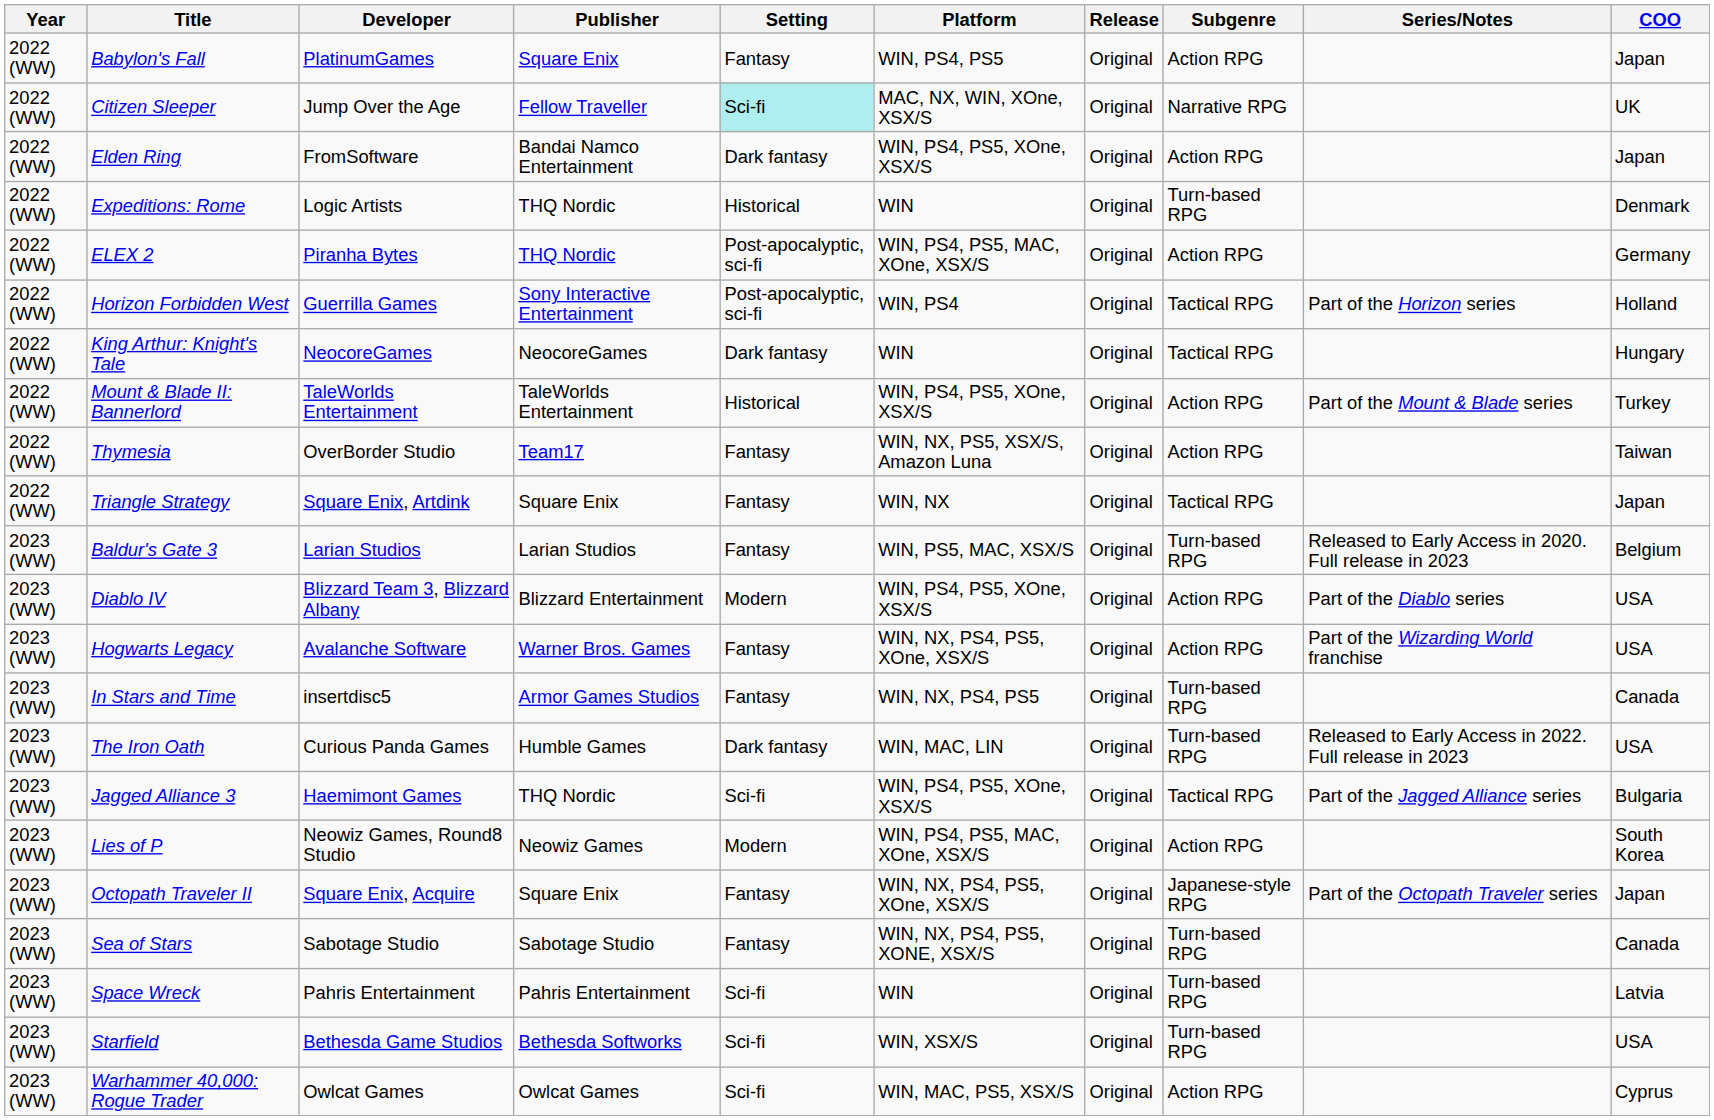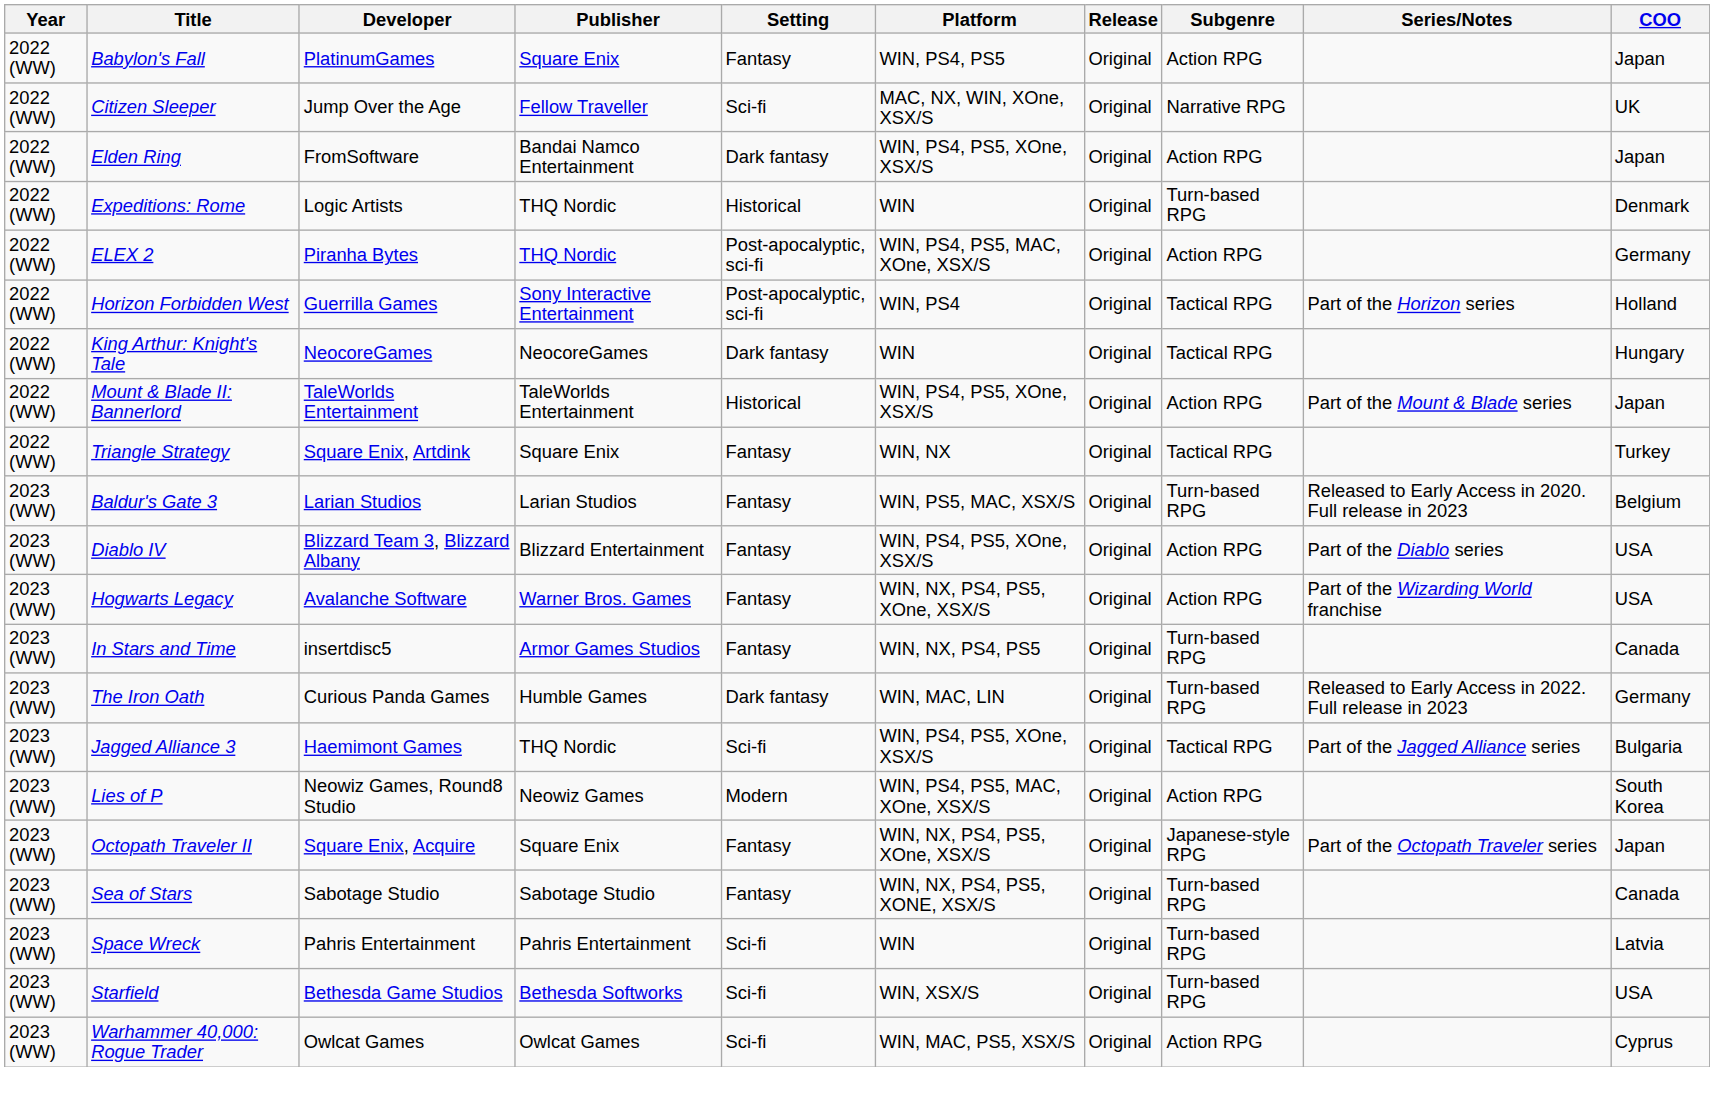Citizen Sleeper | Setting: paleturquoise background -> no background
Mount & Blade II: Bannerlord | COO: Turkey -> Japan
- row: 2022 (WW) | Thymesia | OverBorder Studio | Team17 | Fantasy | WIN, NX, PS5, XSX/S, Amazon Luna | Original | Action RPG | Taiwan
Triangle Strategy | COO: Japan -> Turkey
Diablo IV | Setting: Modern -> Fantasy
The Iron Oath | COO: USA -> Germany
